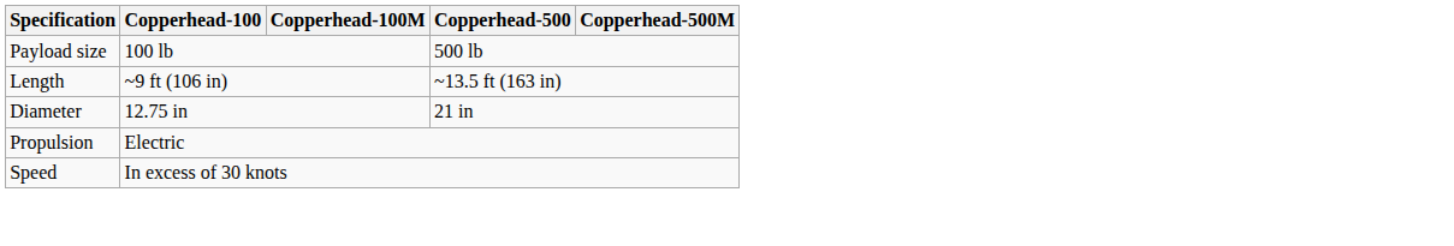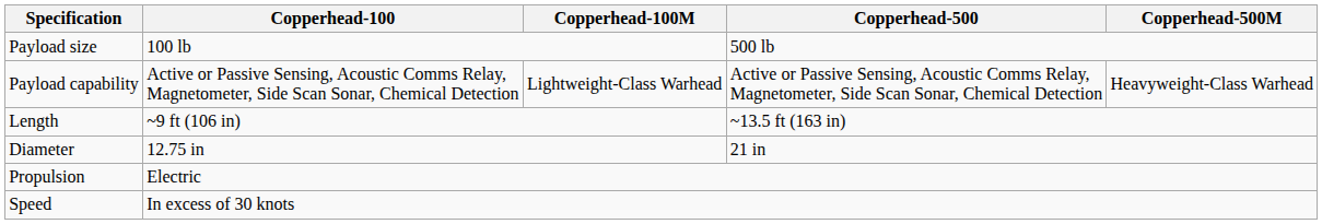+ row: Payload capability | Active or Passive Sensing, Acoustic Comms Relay, Magnetometer, Side Scan Sonar, Chemical Detection | Lightweight-Class Warhead | Active or Passive Sensing, Acoustic Comms Relay, Magnetometer, Side Scan Sonar, Chemical Detection | Heavyweight-Class Warhead
